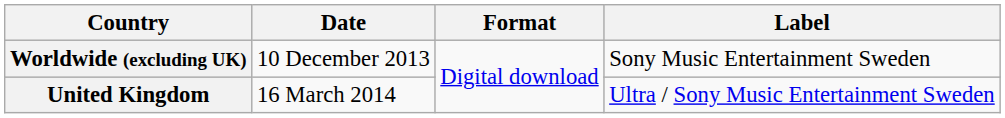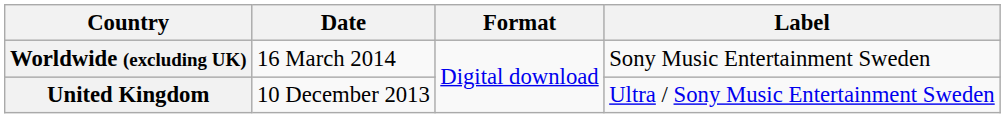Worldwide (excluding UK) | Date: 10 December 2013 -> 16 March 2014
United Kingdom | Date: 16 March 2014 -> 10 December 2013
